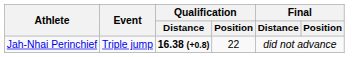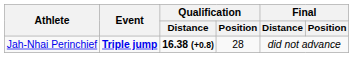Jah-Nhai Perinchief | Event: normal -> bold
Jah-Nhai Perinchief | Qualification / Position: 22 -> 28
